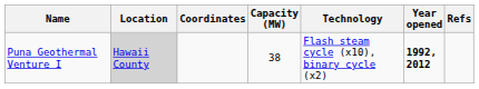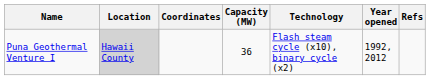Puna Geothermal Venture I | Capacity (MW): 38 -> 36
Puna Geothermal Venture I | Year opened: bold -> normal
